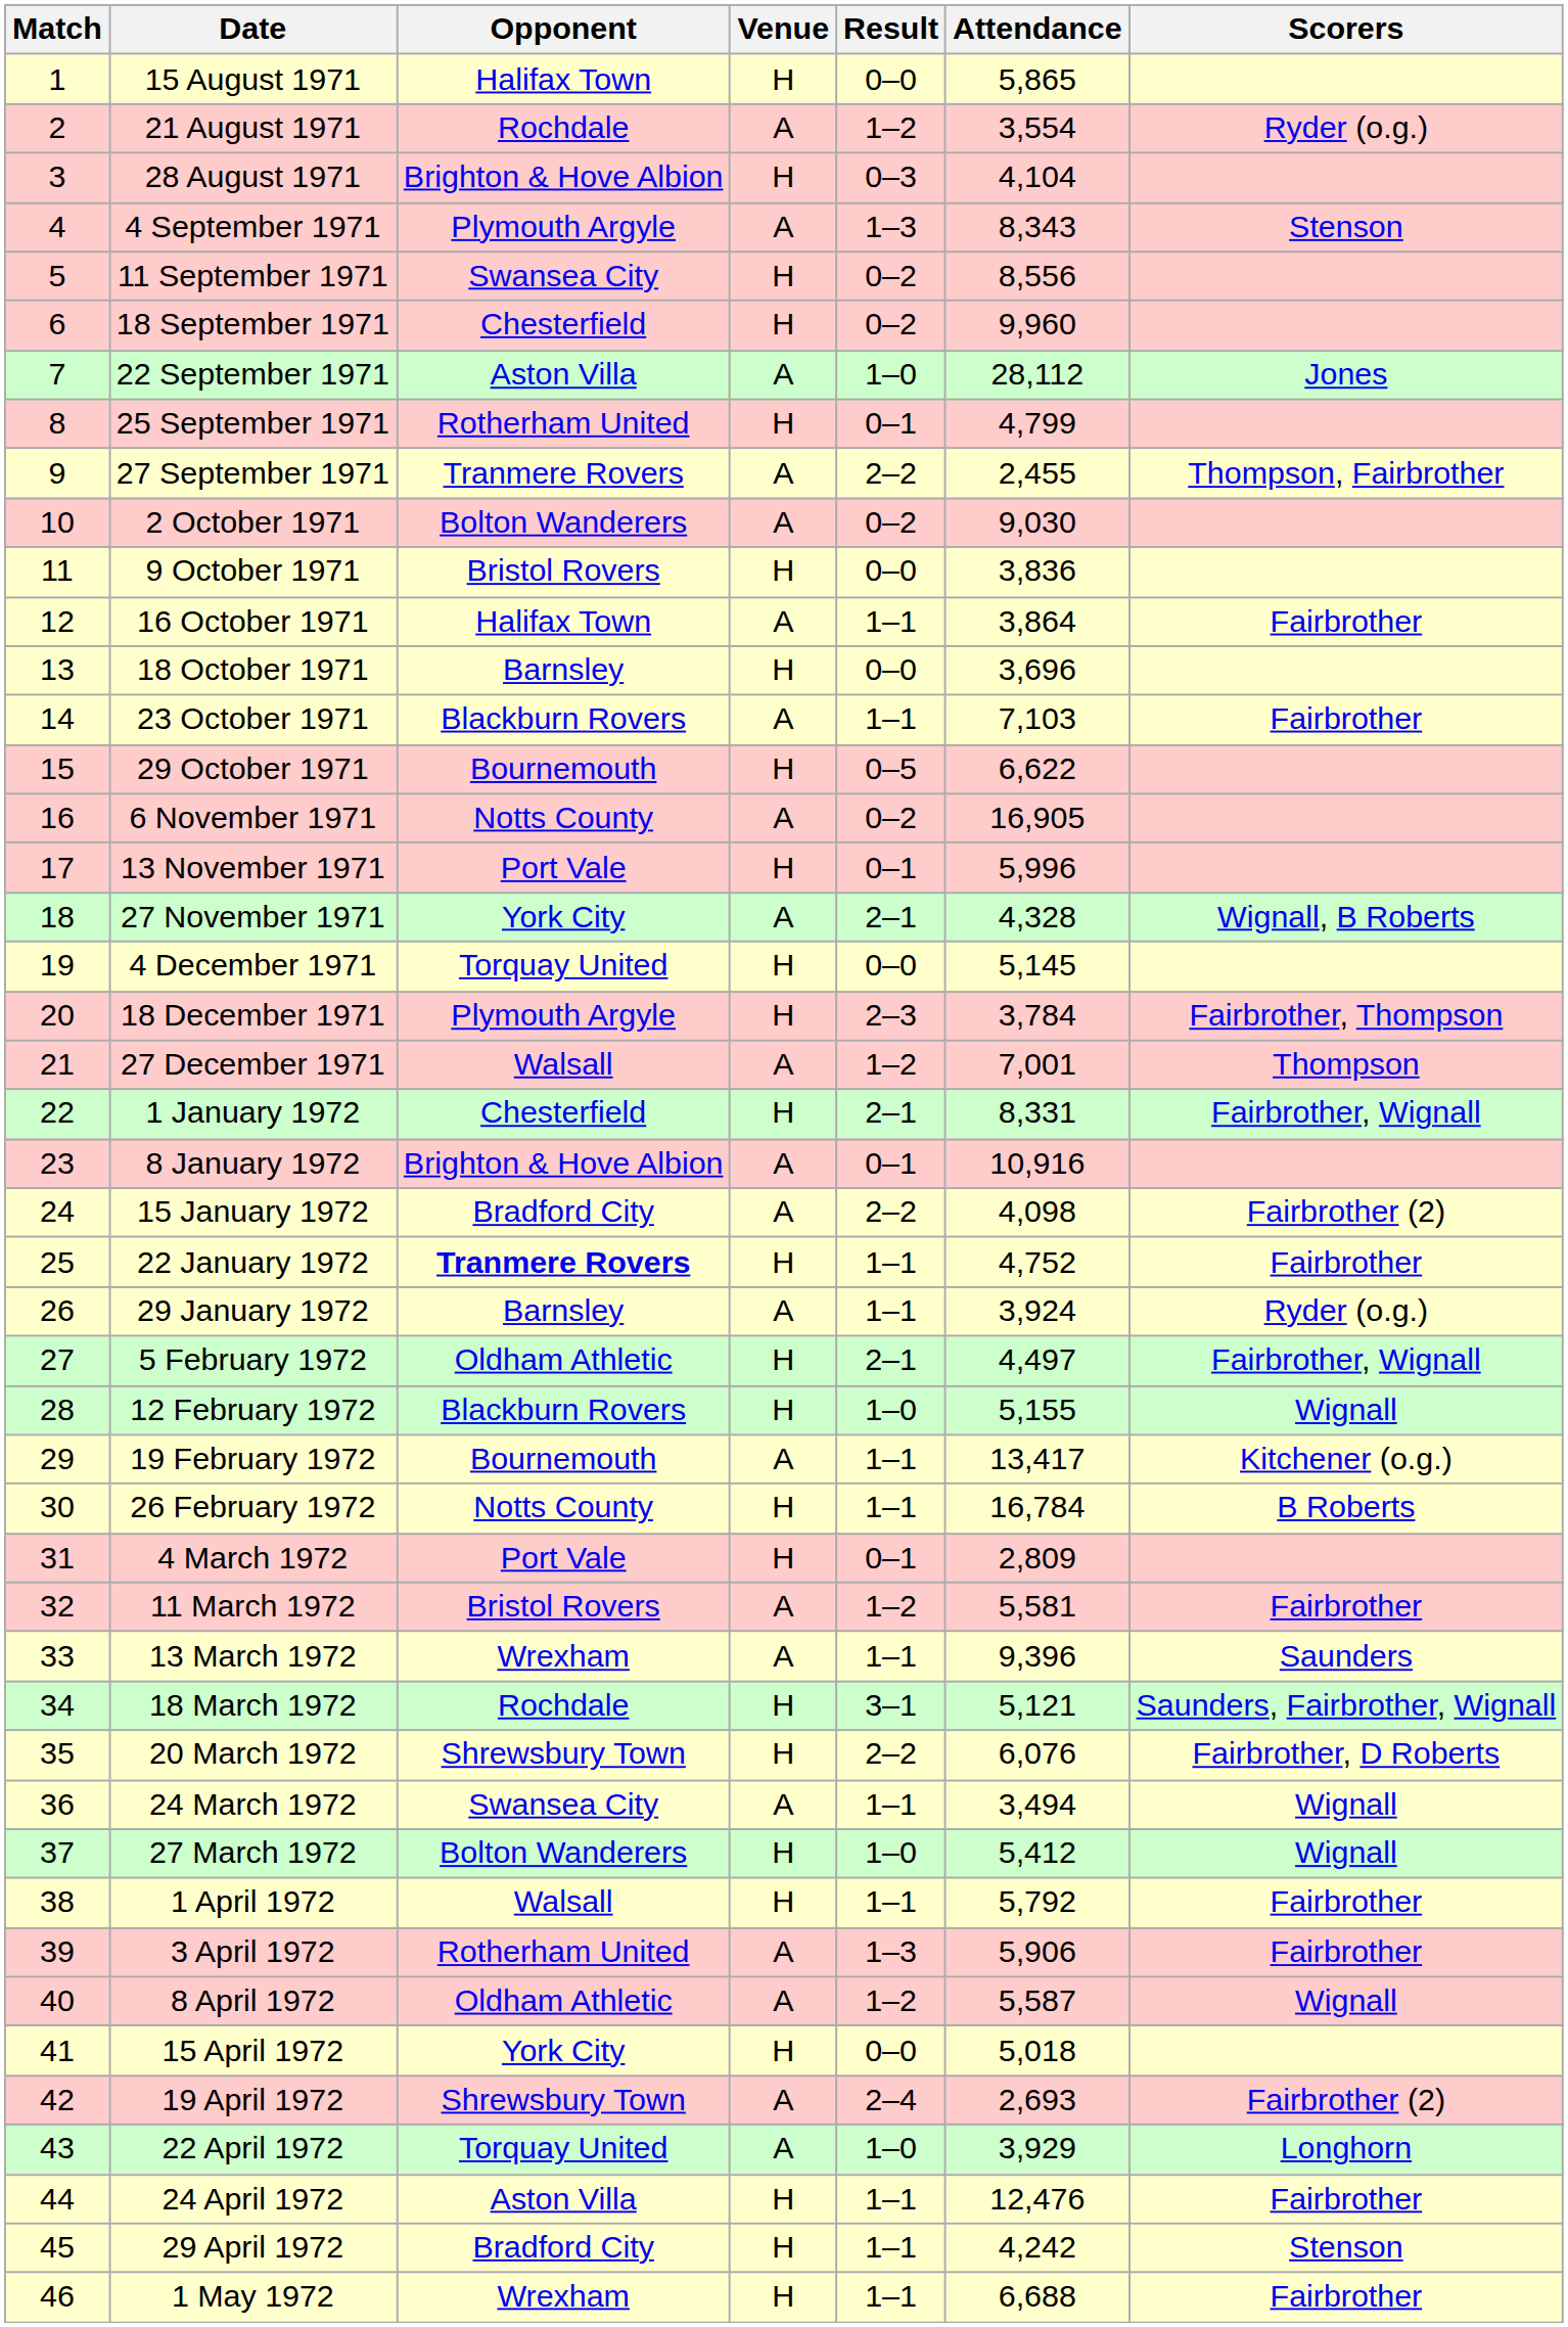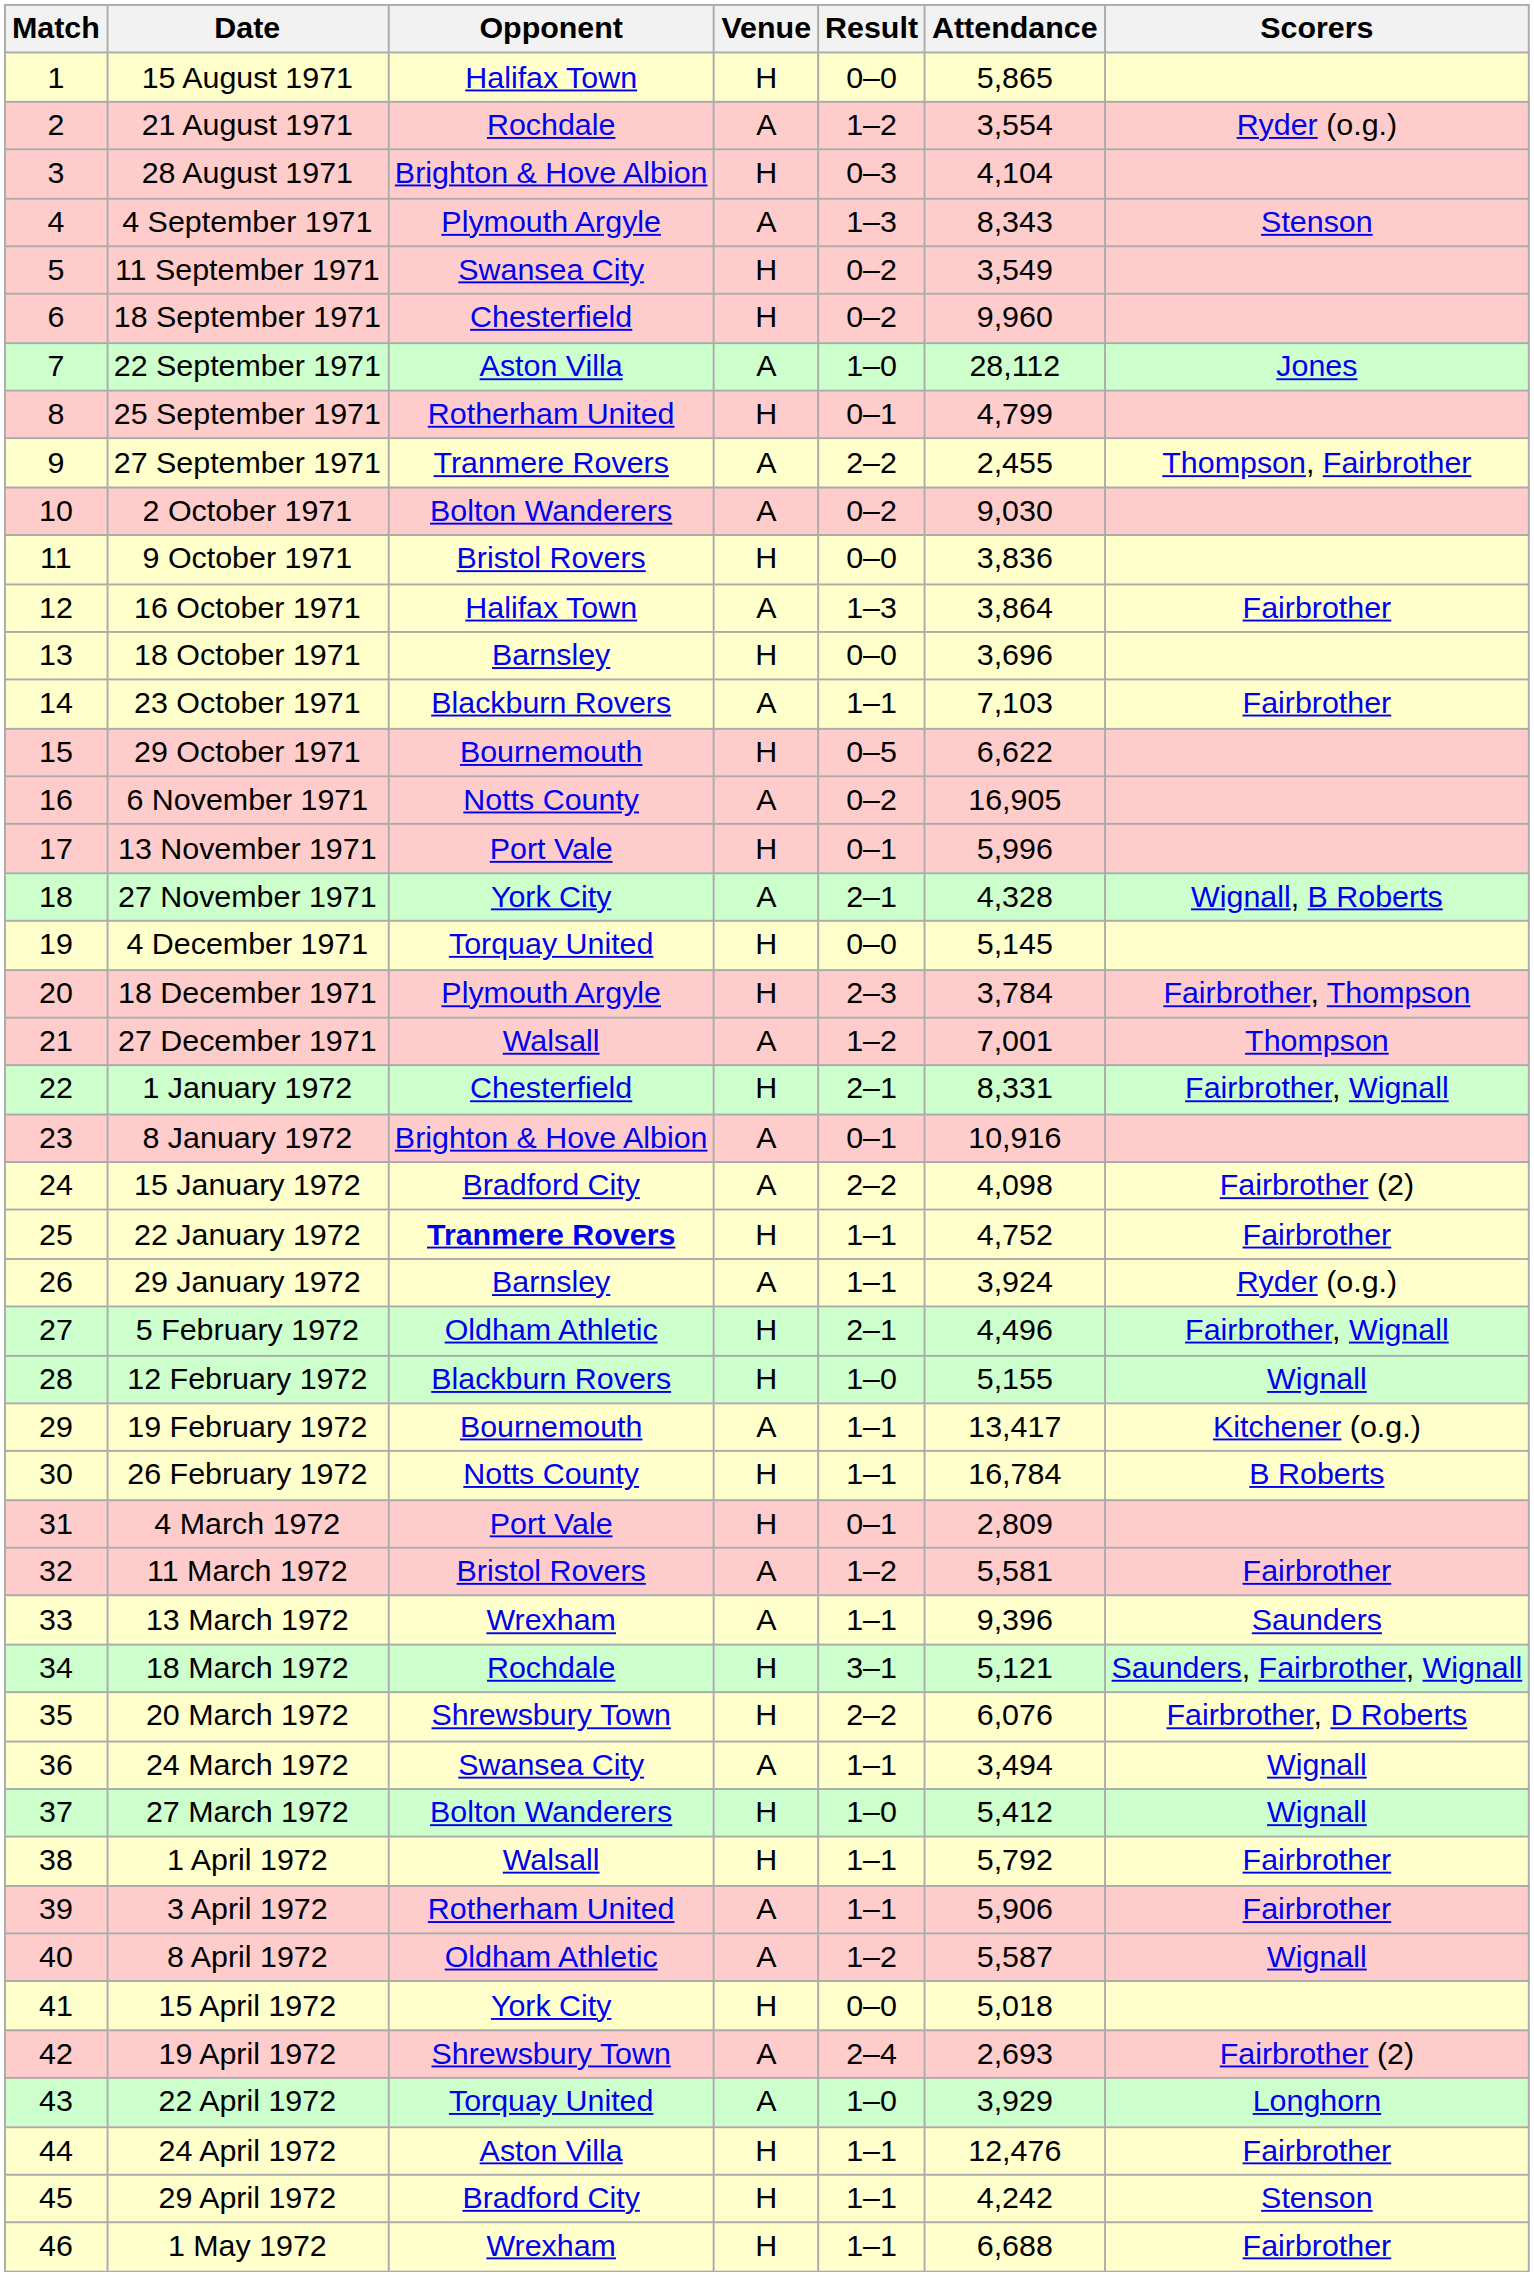11 September 1971 | Attendance: 8,556 -> 3,549
16 October 1971 | Result: 1–1 -> 1–3
5 February 1972 | Attendance: 4,497 -> 4,496
3 April 1972 | Result: 1–3 -> 1–1
